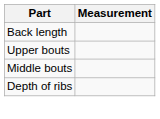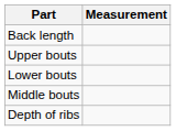+ row: Lower bouts
